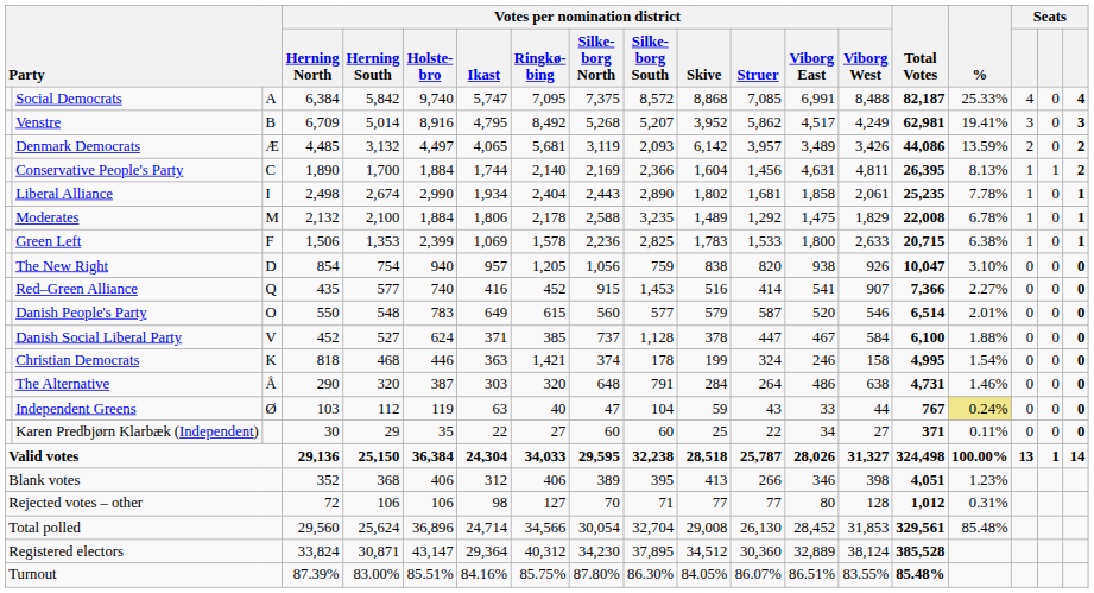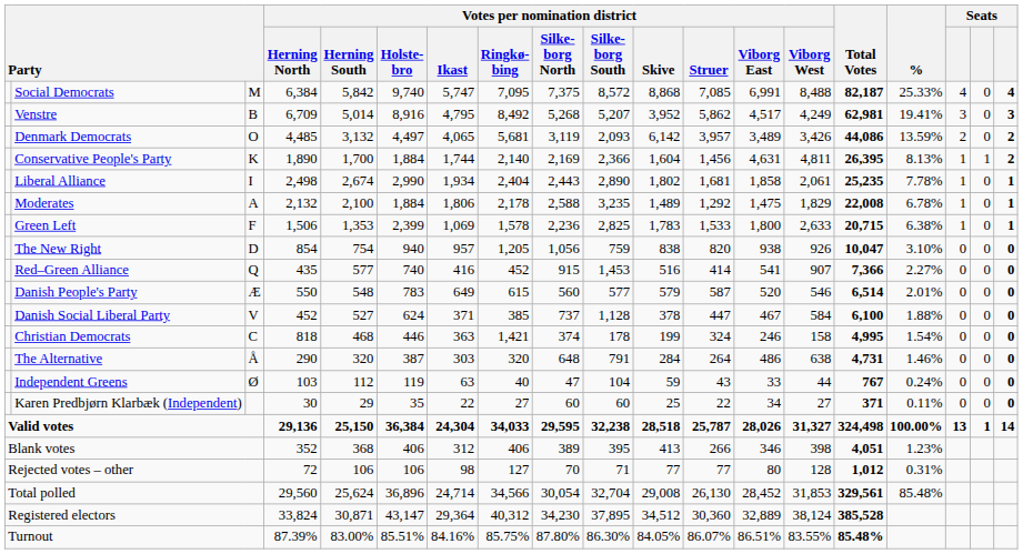Social Democrats | column 3: A -> M
Denmark Democrats | column 3: Æ -> O
Conservative People's Party | column 3: C -> K
Moderates | column 3: M -> A
Danish People's Party | column 3: O -> Æ
Christian Democrats | column 3: K -> C
Independent Greens | %: khaki background -> no background
